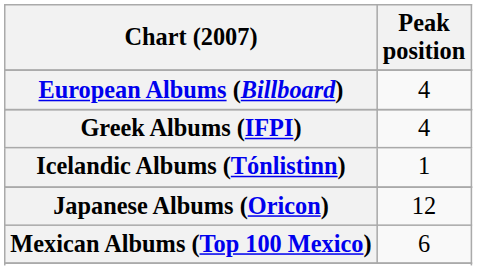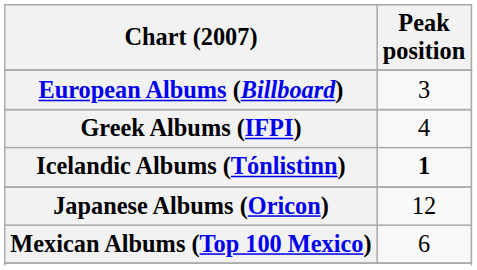European Albums (Billboard) | Peak position: 4 -> 3
Icelandic Albums (Tónlistinn) | Peak position: normal -> bold
